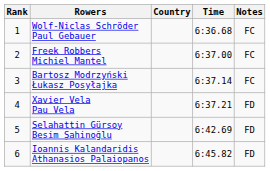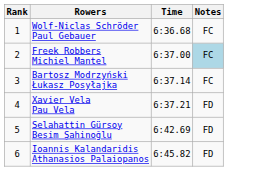- column: Country
Freek Robbers Michiel Mantel | Notes: no background -> lightblue background
